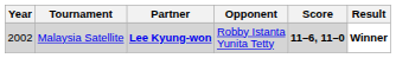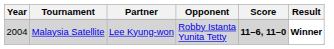Malaysia Satellite | Year: 2002 -> 2004
Malaysia Satellite | Partner: bold -> normal
